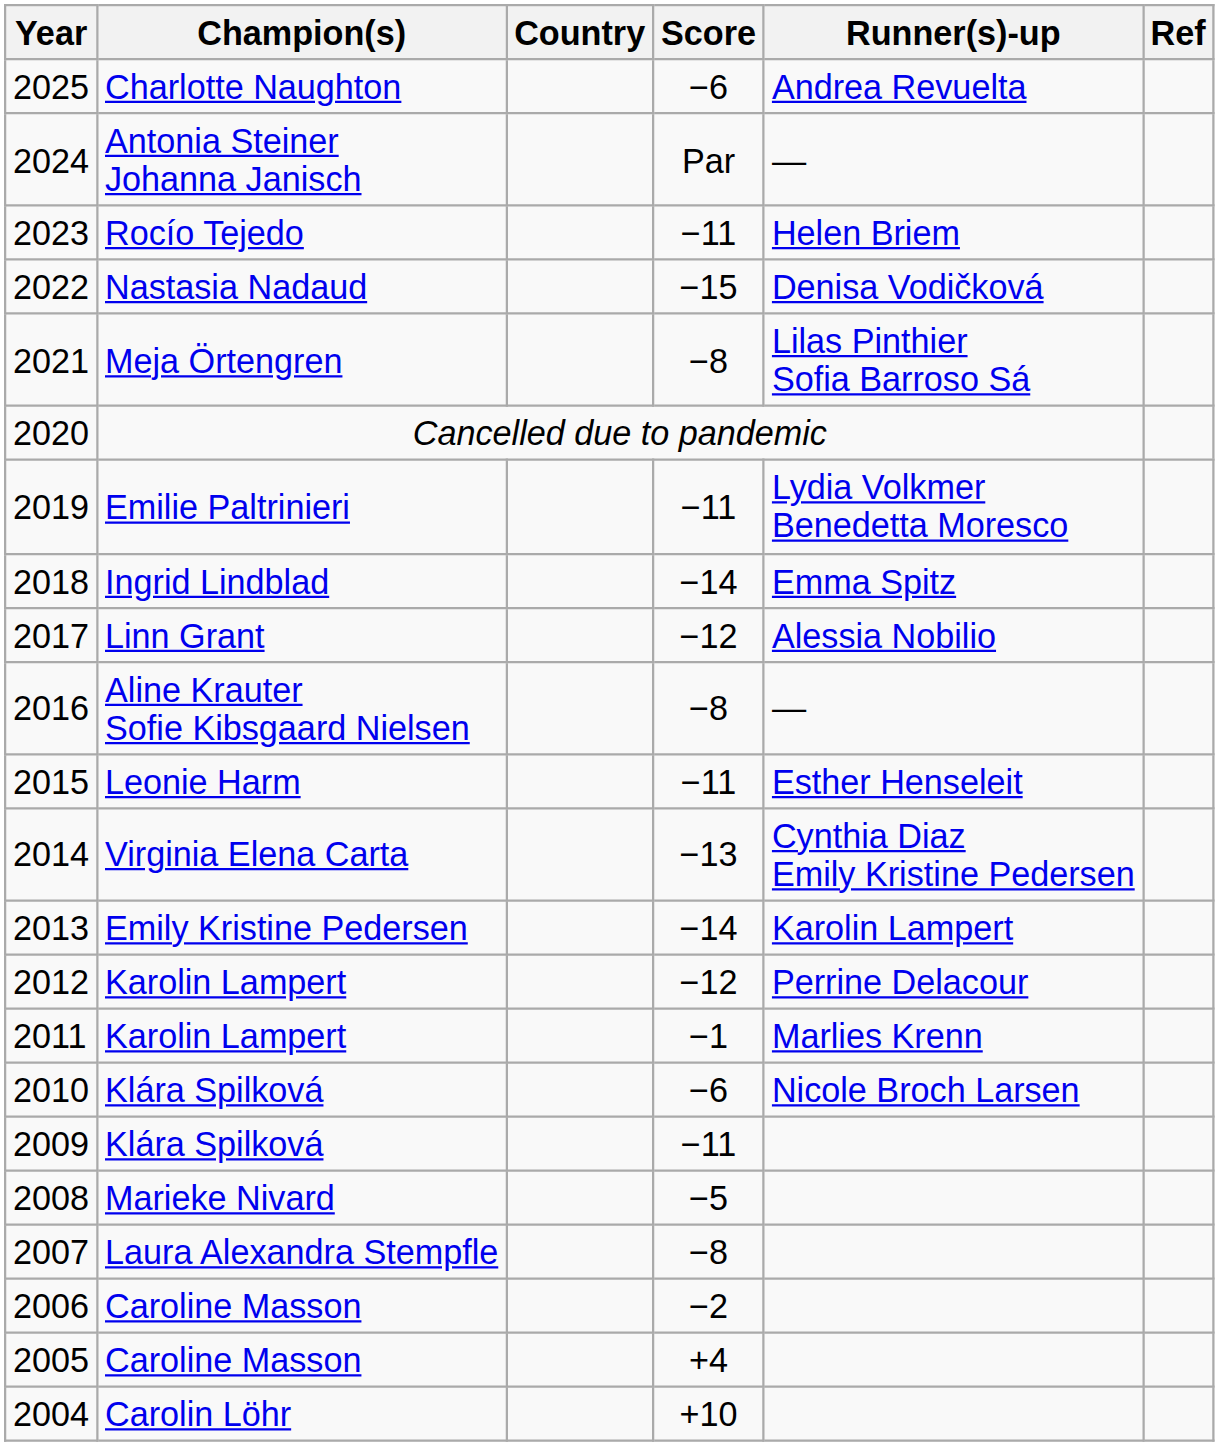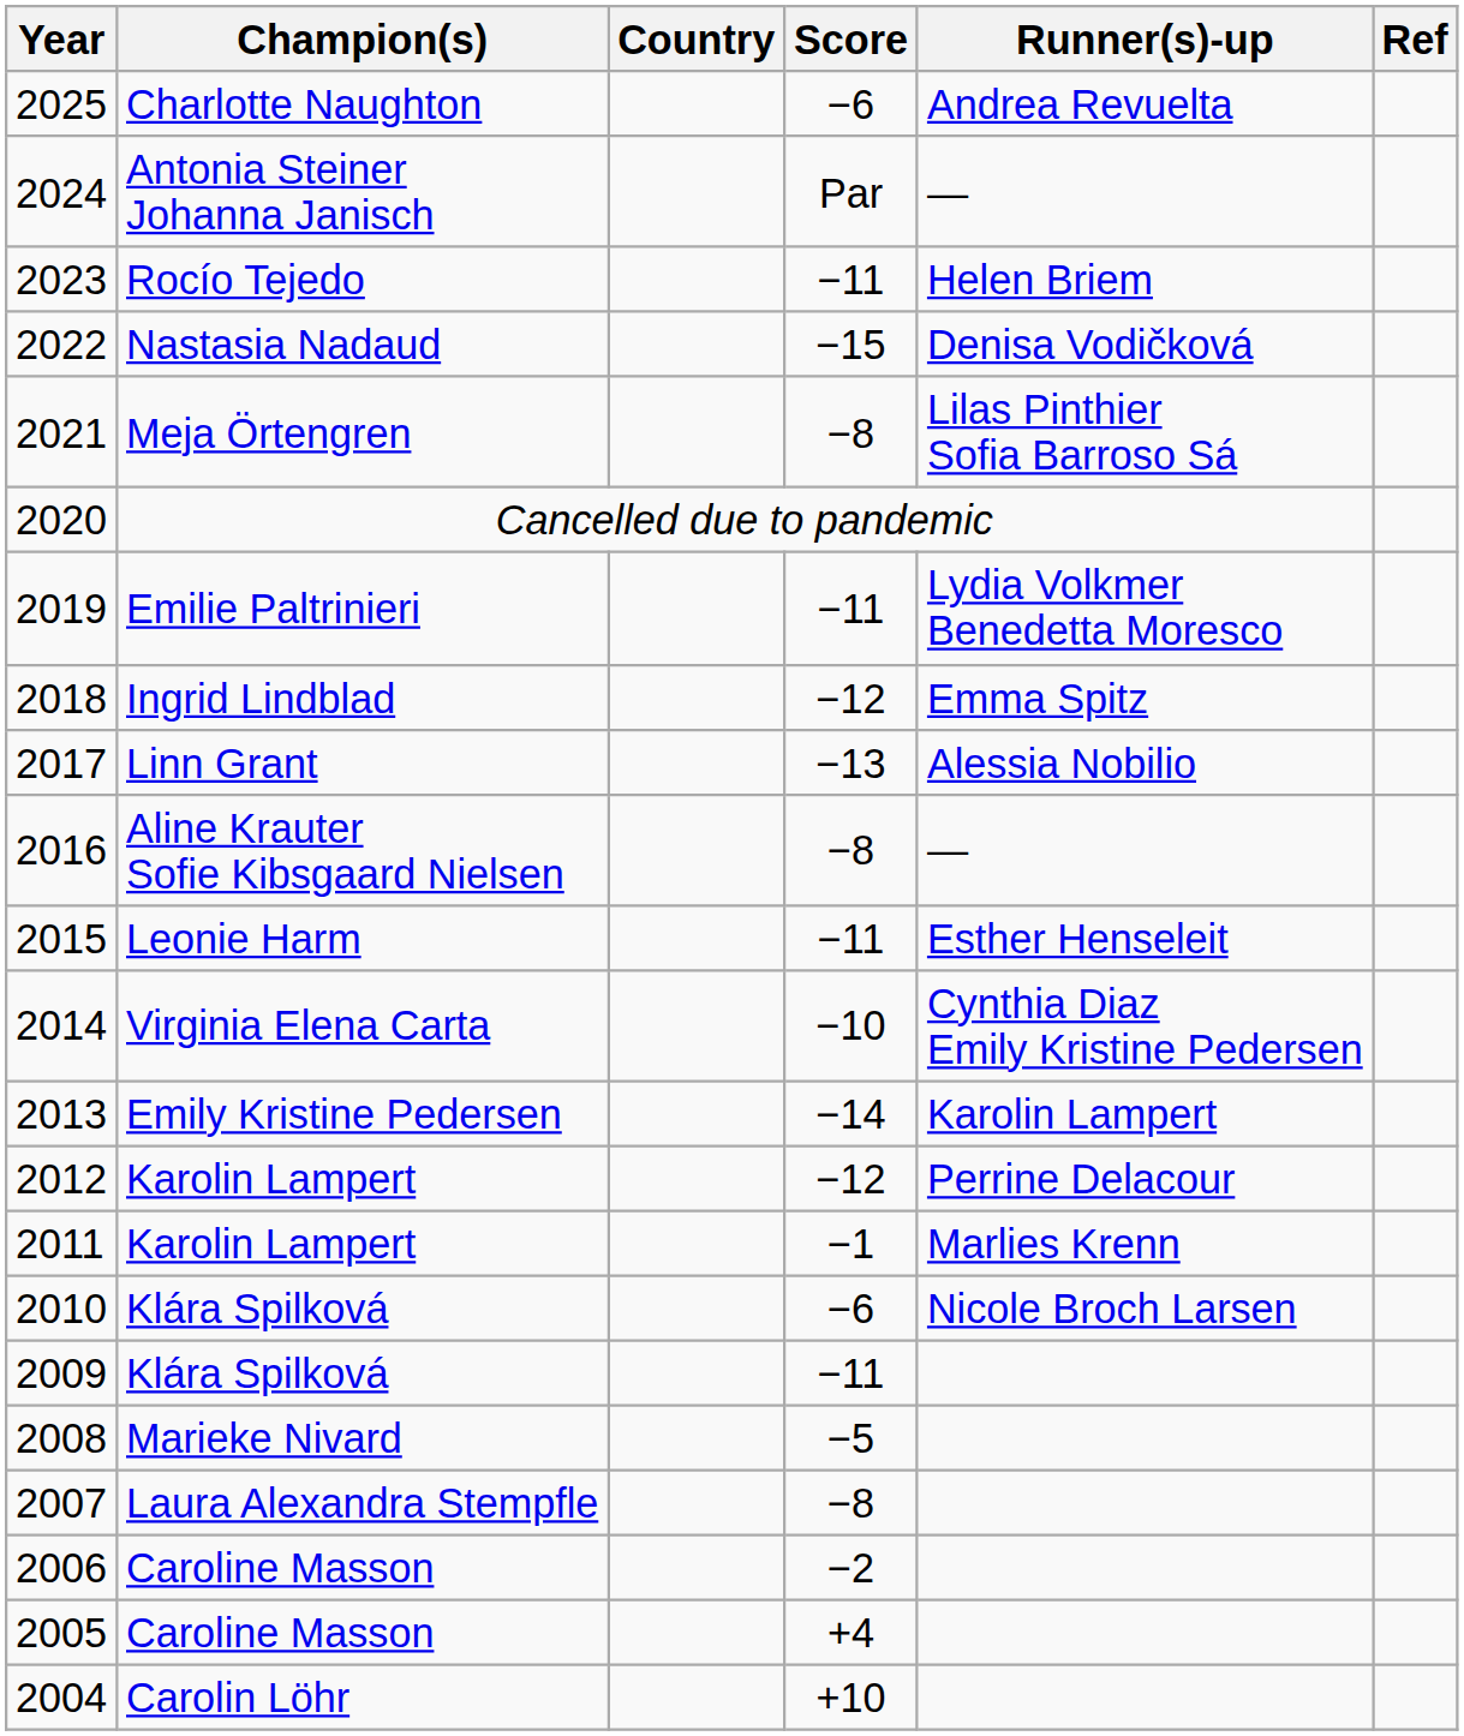2018 | Score: −14 -> −12
2017 | Score: −12 -> −13
2014 | Score: −13 -> −10
